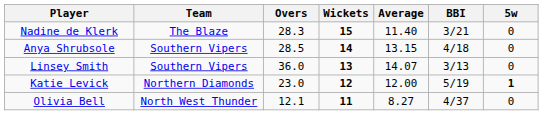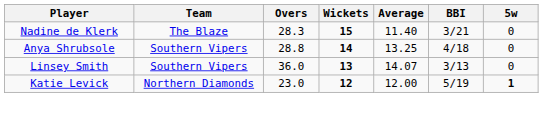Anya Shrubsole | Overs: 28.5 -> 28.8
Anya Shrubsole | Average: 13.15 -> 13.25
- row: Olivia Bell | North West Thunder | 12.1 | 11 | 8.27 | 4/37 | 0
